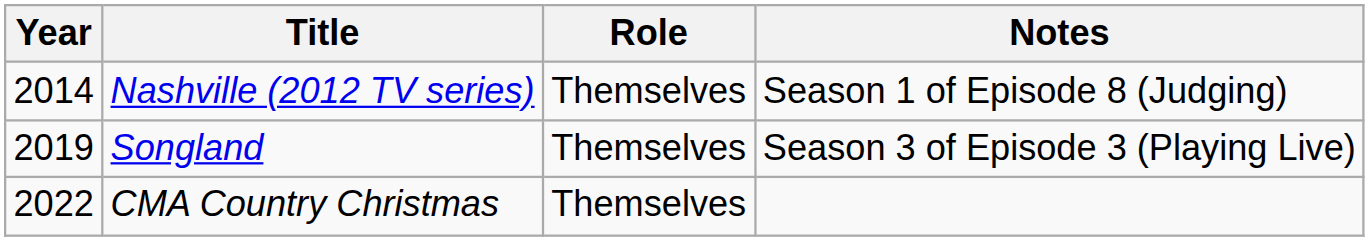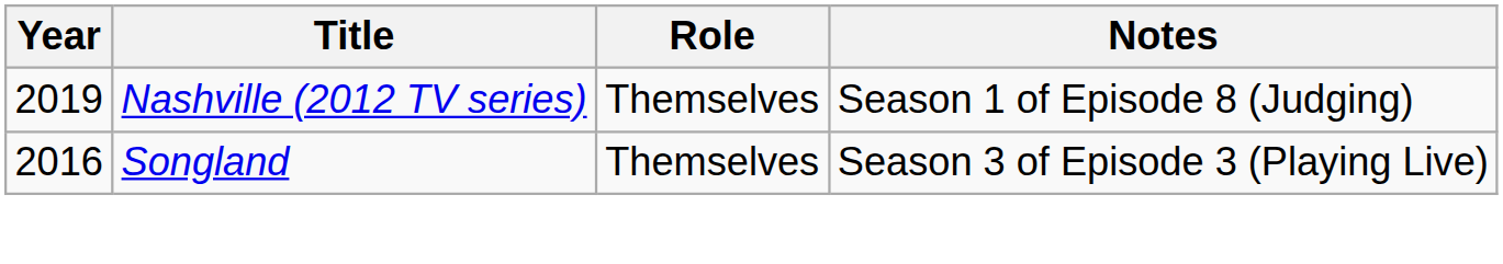Nashville (2012 TV series) | Year: 2014 -> 2019
Songland | Year: 2019 -> 2016
- row: 2022 | CMA Country Christmas | Themselves
